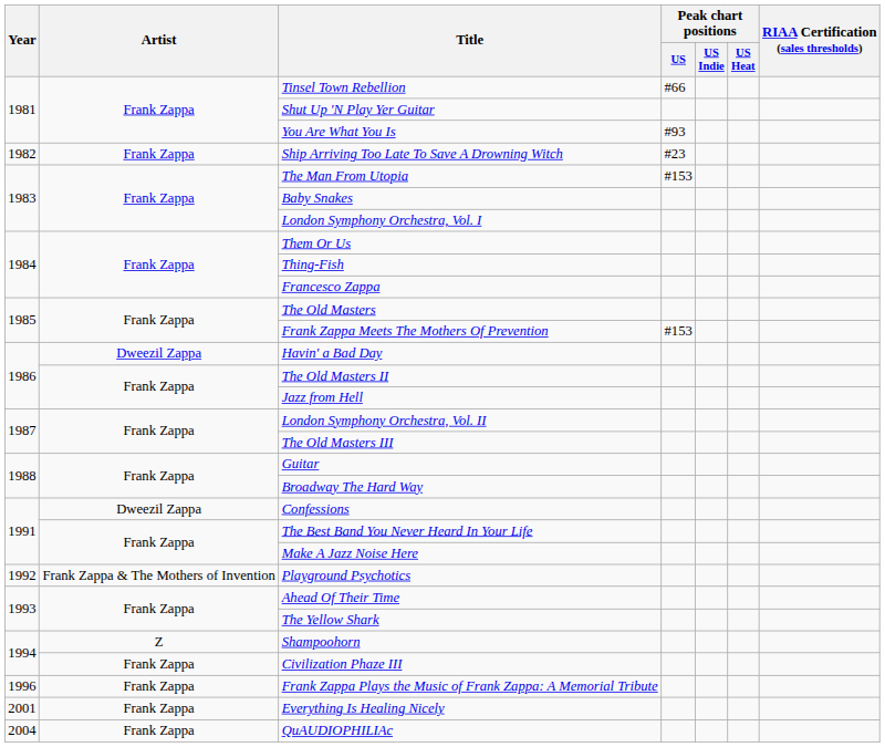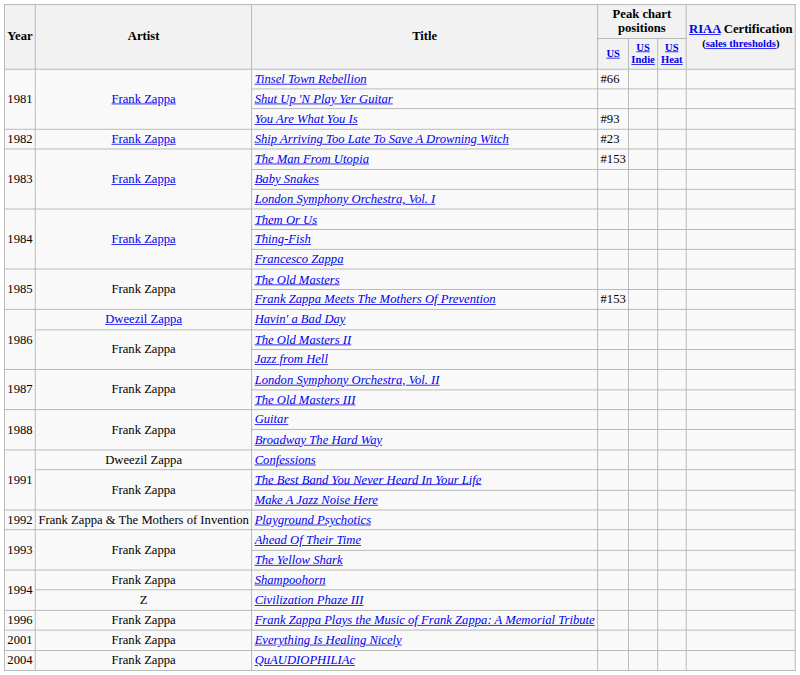Shampoohorn | Artist: Z -> Frank Zappa
Civilization Phaze III | Artist: Frank Zappa -> Z
